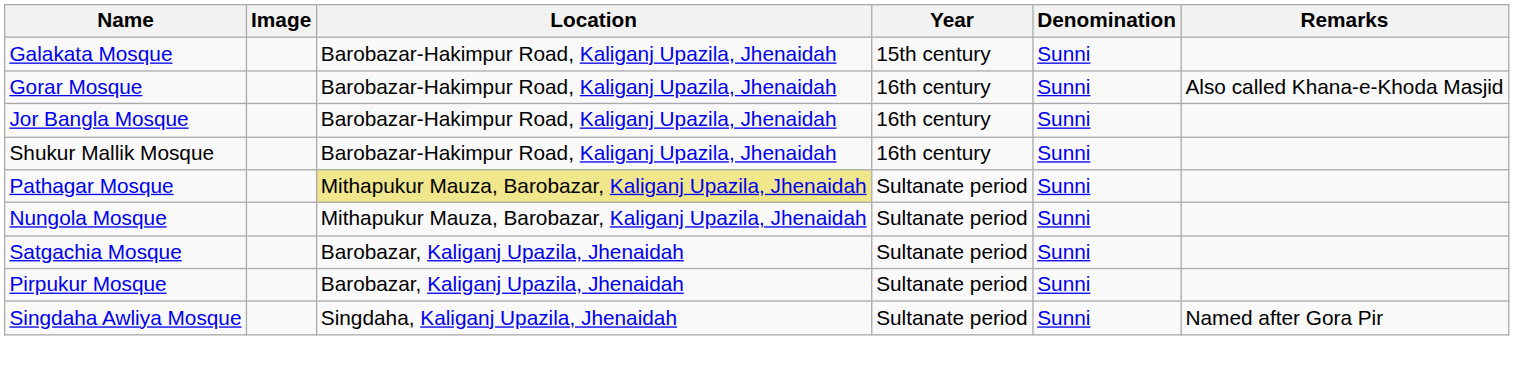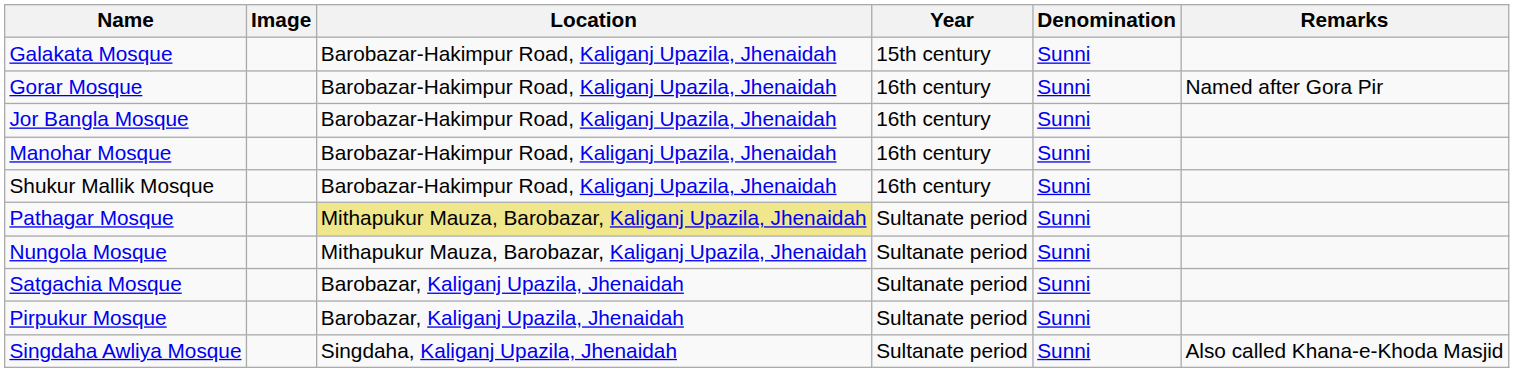Gorar Mosque | Remarks: Also called Khana-e-Khoda Masjid -> Named after Gora Pir
+ row: Manohar Mosque | Barobazar-Hakimpur Road, Kaliganj Upazila, Jhenaidah | 16th century | Sunni
Singdaha Awliya Mosque | Remarks: Named after Gora Pir -> Also called Khana-e-Khoda Masjid
